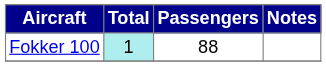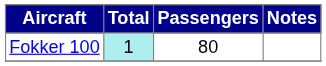Fokker 100 | Passengers: 88 -> 80
